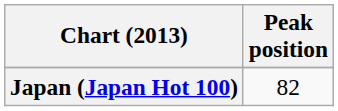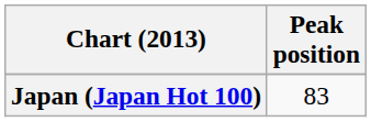Japan (Japan Hot 100) | Peak position: 82 -> 83
